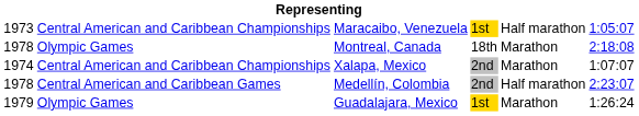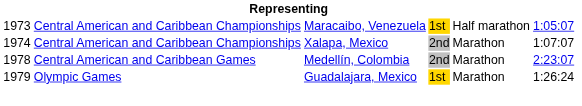- row: 1978 | Olympic Games | Montreal, Canada | 18th | Marathon | 2:18:08
Medellín, Colombia | column 5: Half marathon -> Marathon
